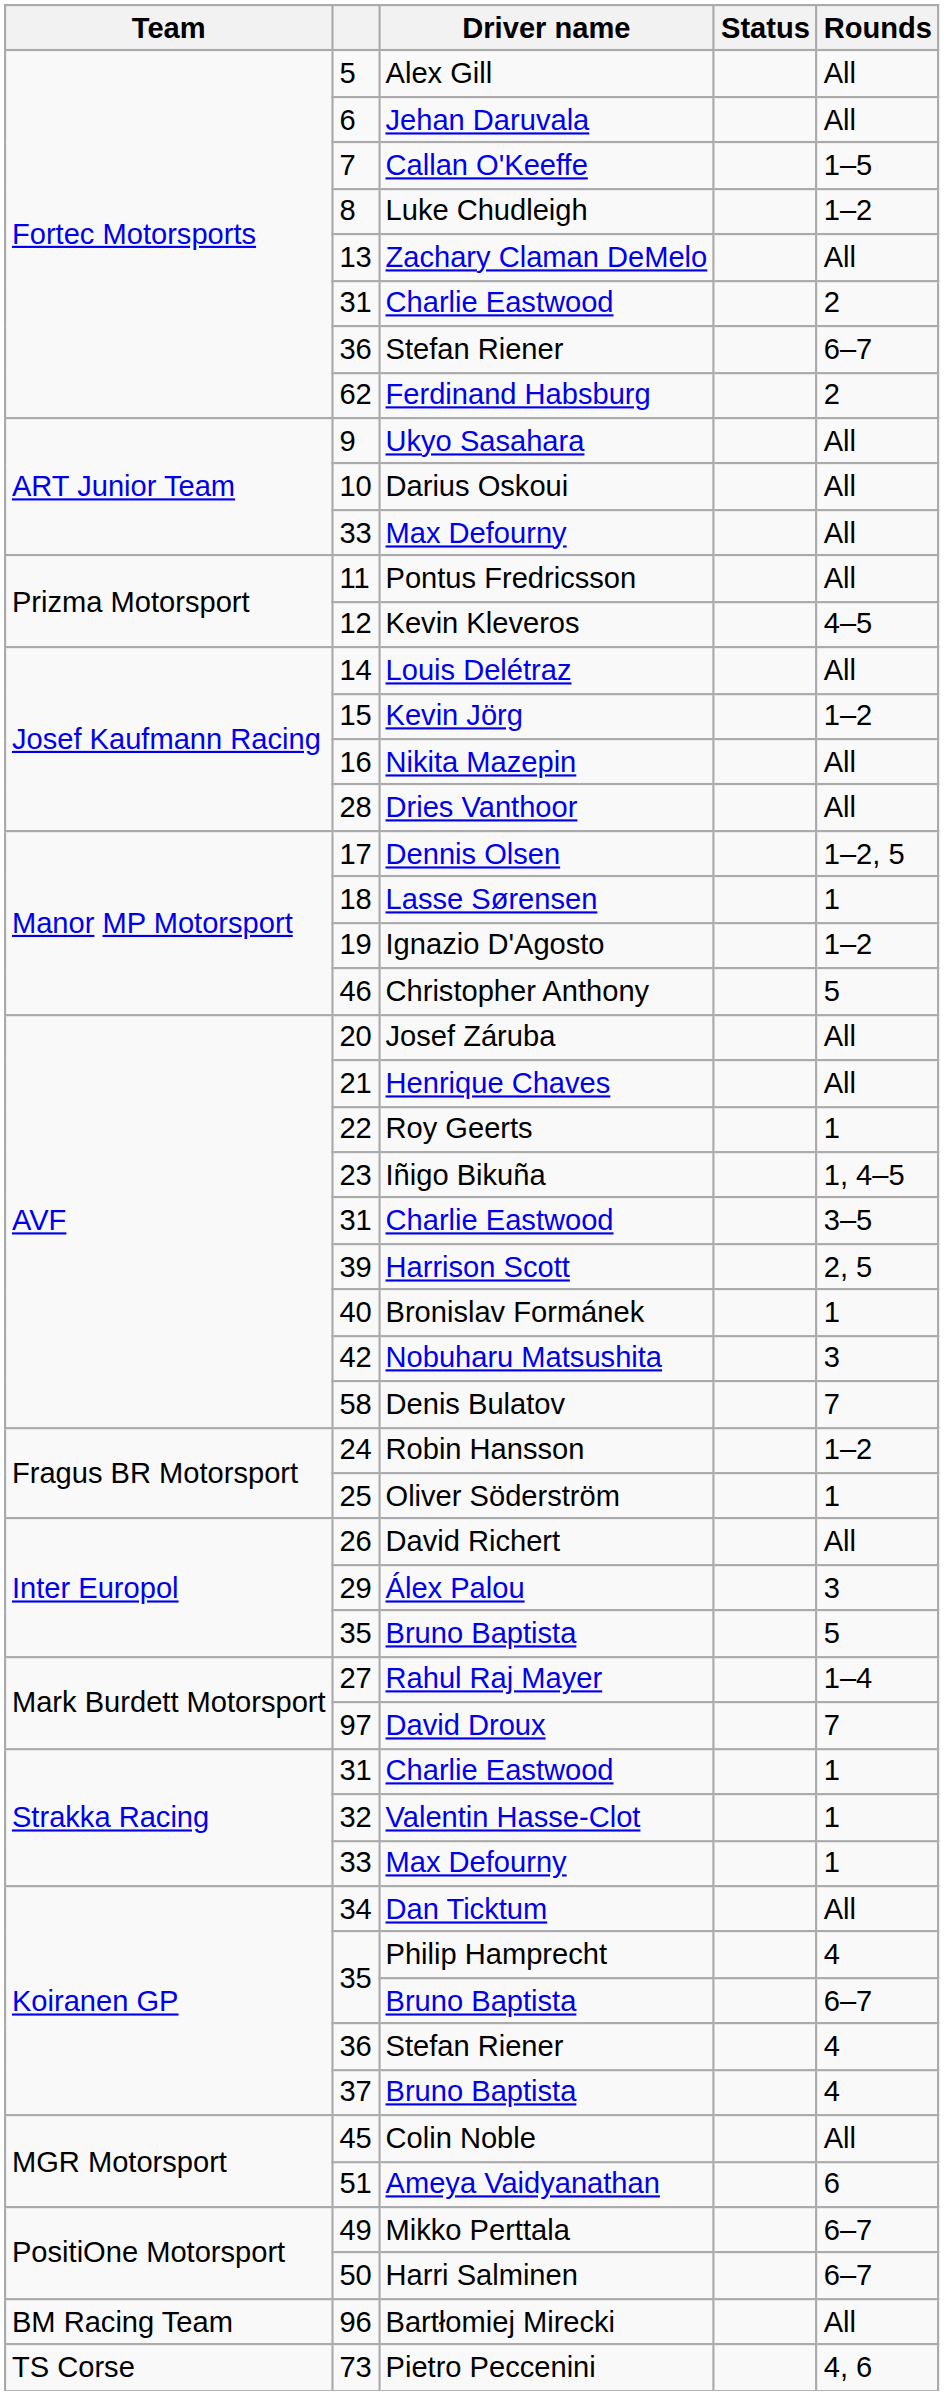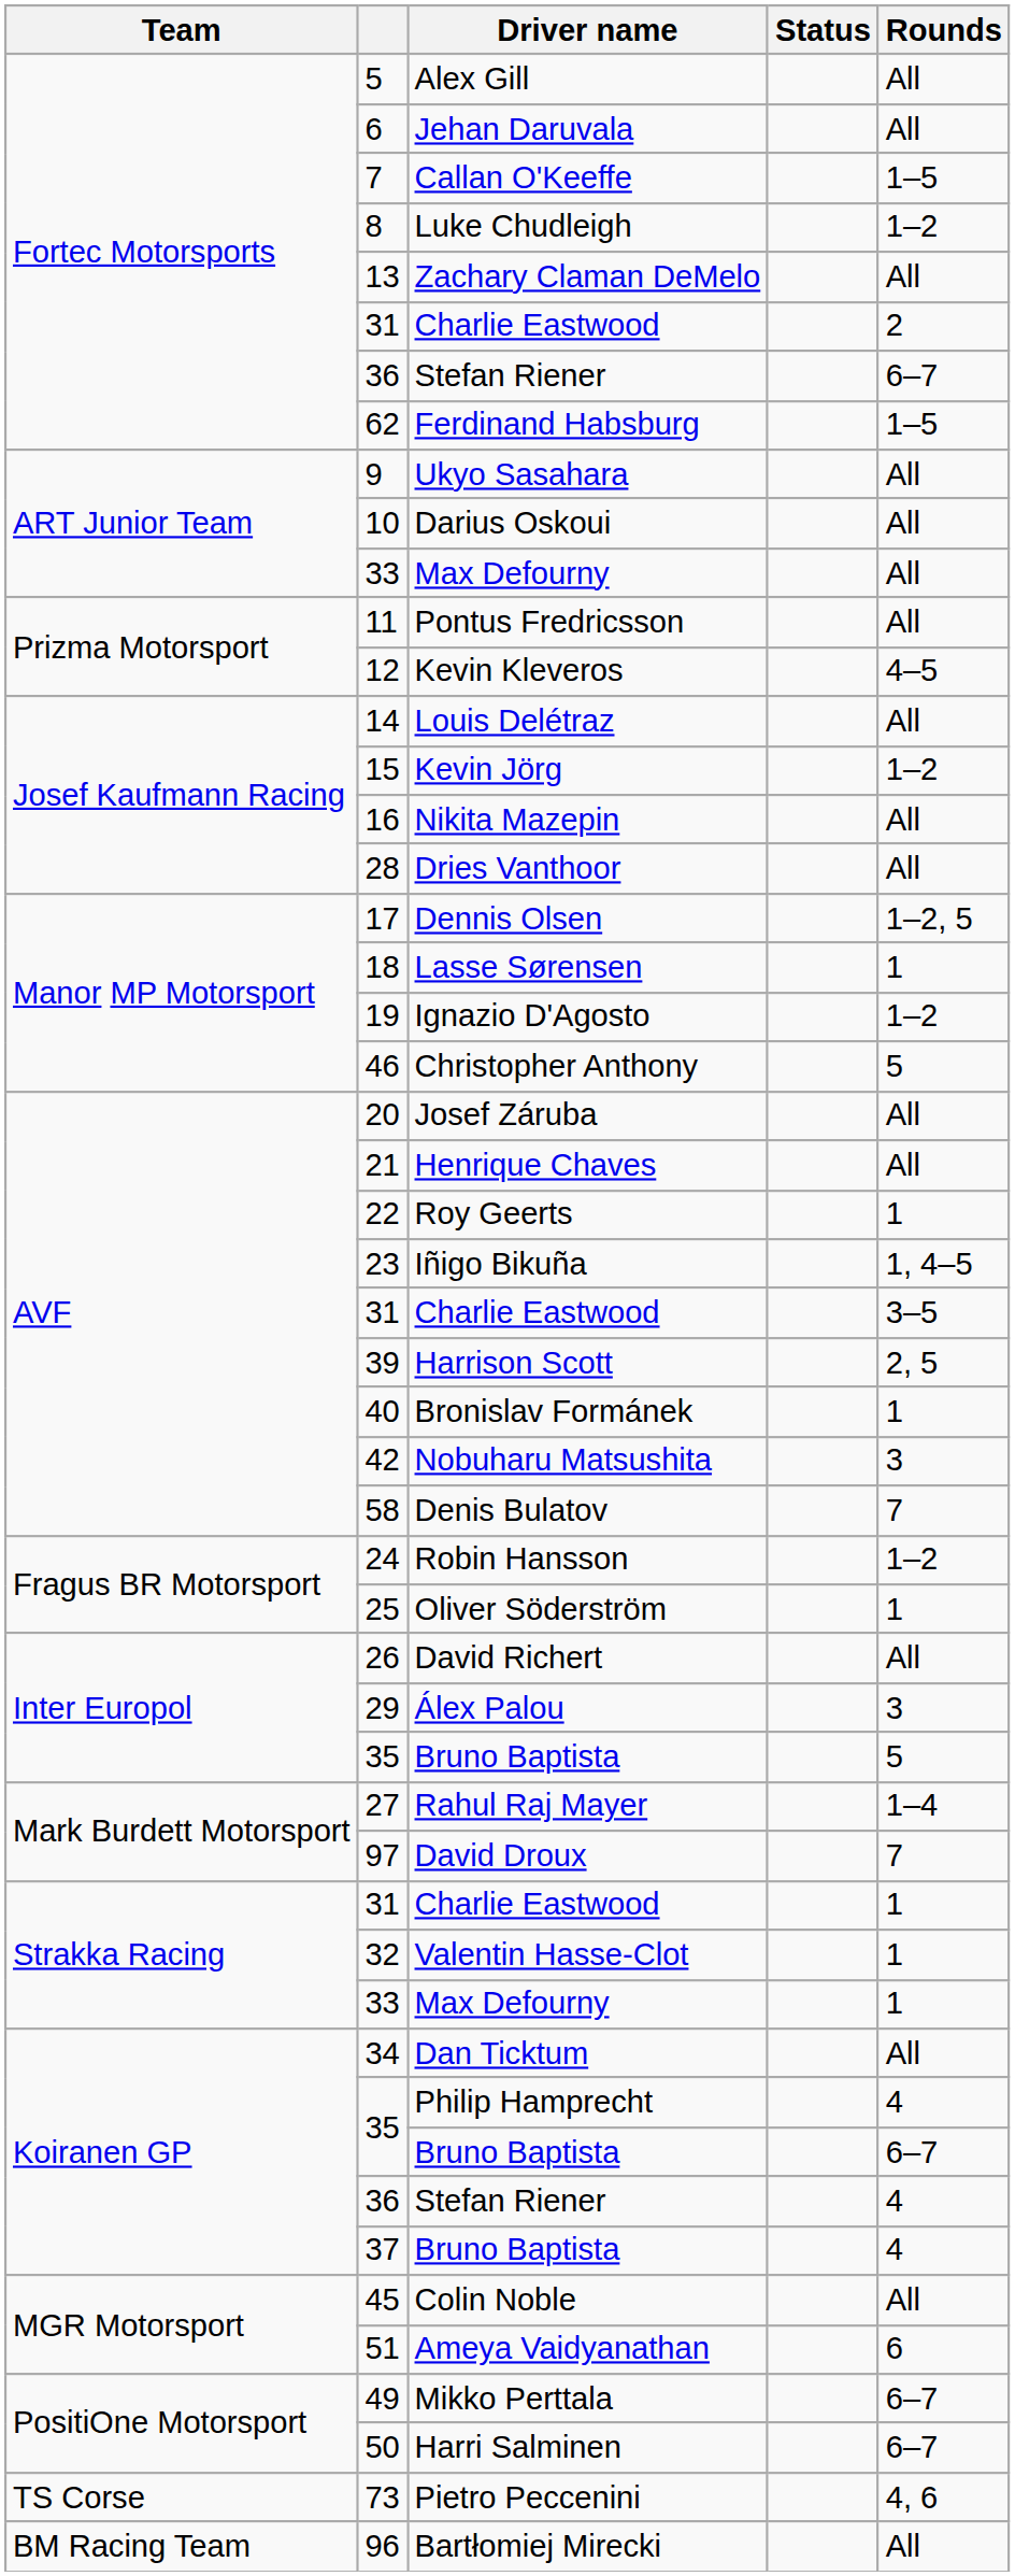62 | Rounds: 2 -> 1–5
rows swapped: 73 <-> 96
